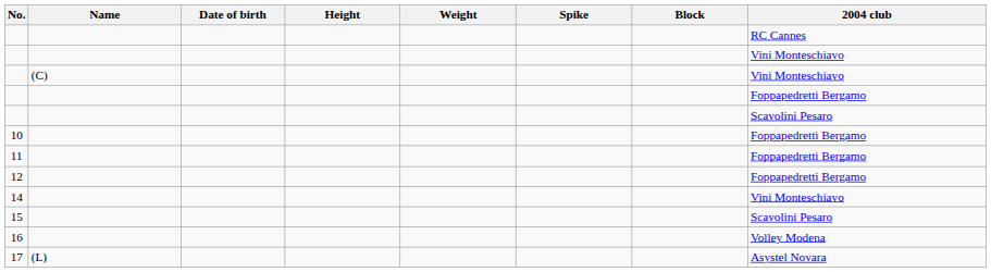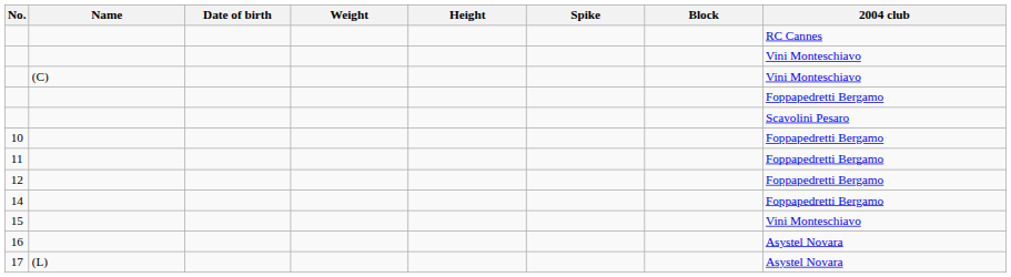columns swapped: Height <-> Weight
14 | 2004 club: Vini Monteschiavo -> Foppapedretti Bergamo
15 | 2004 club: Scavolini Pesaro -> Vini Monteschiavo
16 | 2004 club: Volley Modena -> Asystel Novara
